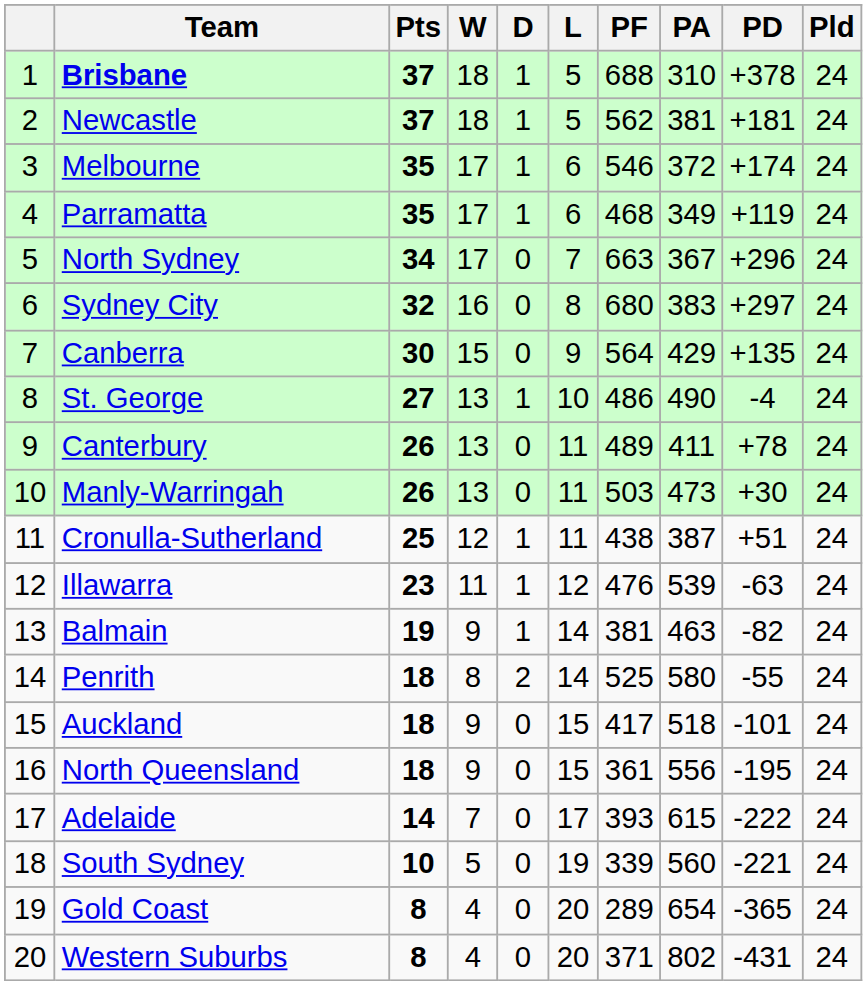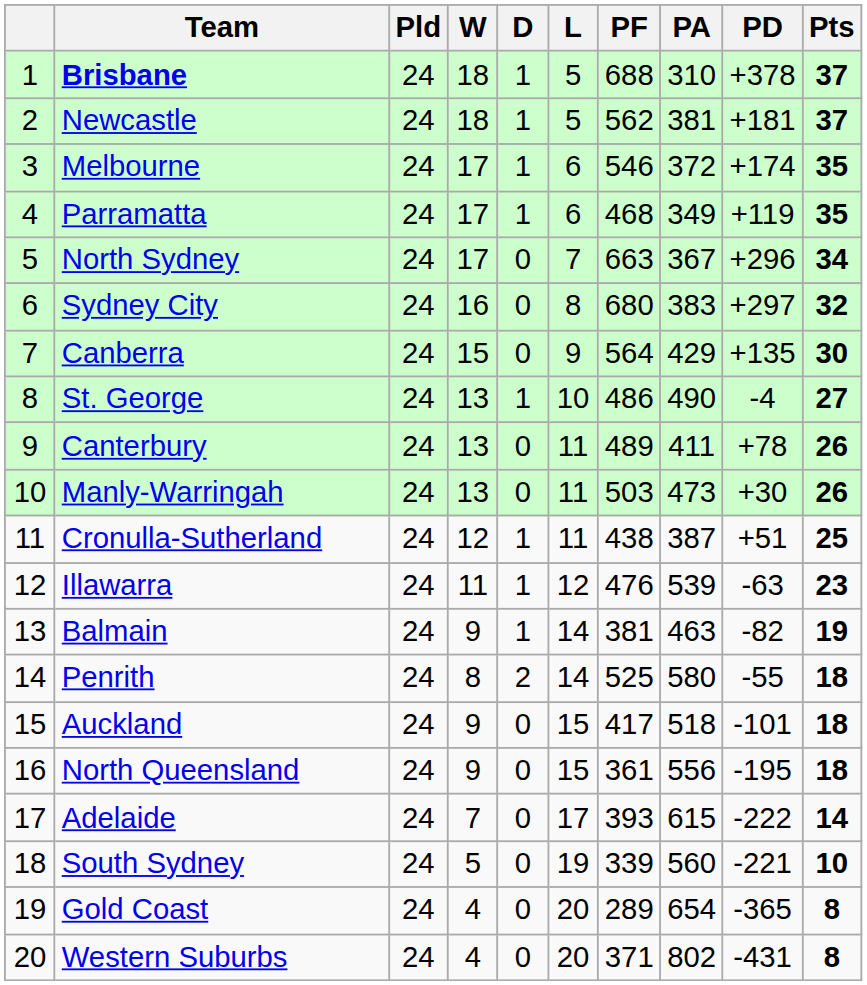columns swapped: Pld <-> Pts
